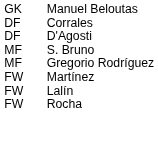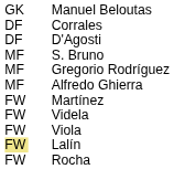+ row: MF | Alfredo Ghierra
+ row: FW | Videla
+ row: FW | Viola
Lalín | column 1: no background -> khaki background
